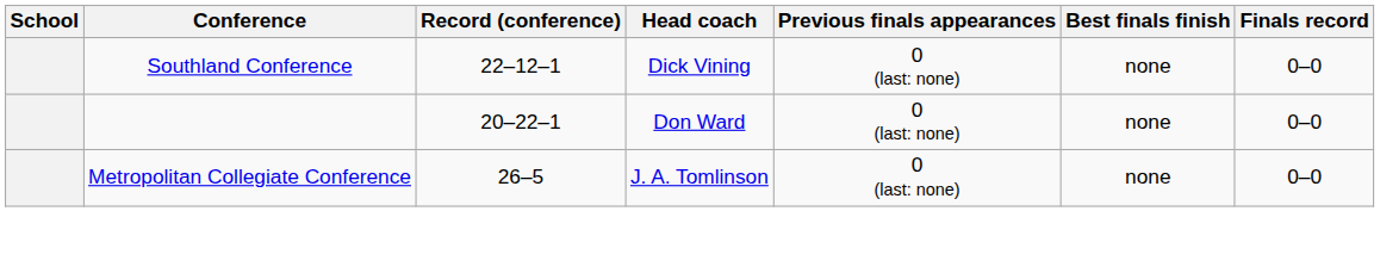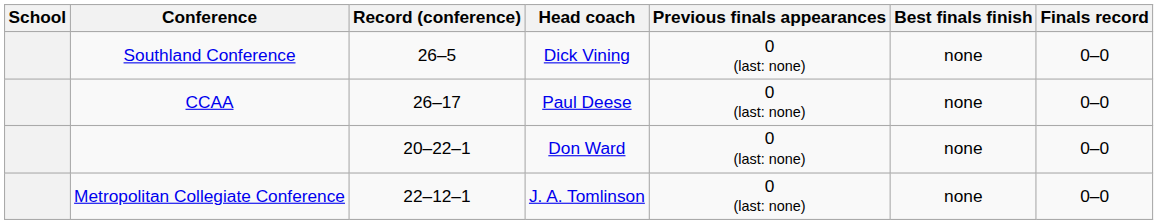Southland Conference | Record (conference): 22–12–1 -> 26–5
+ row: CCAA | 26–17 | Paul Deese | 0 (last: none) | none | 0–0
Metropolitan Collegiate Conference | Record (conference): 26–5 -> 22–12–1
